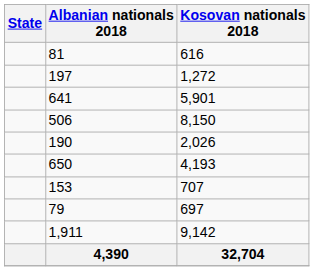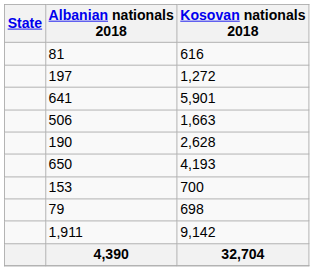506 | Kosovan nationals 2018: 8,150 -> 1,663
190 | Kosovan nationals 2018: 2,026 -> 2,628
153 | Kosovan nationals 2018: 707 -> 700
79 | Kosovan nationals 2018: 697 -> 698
